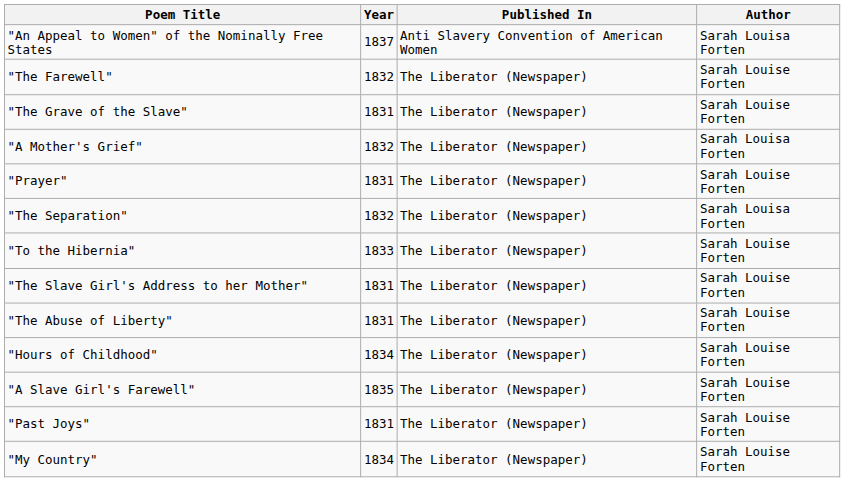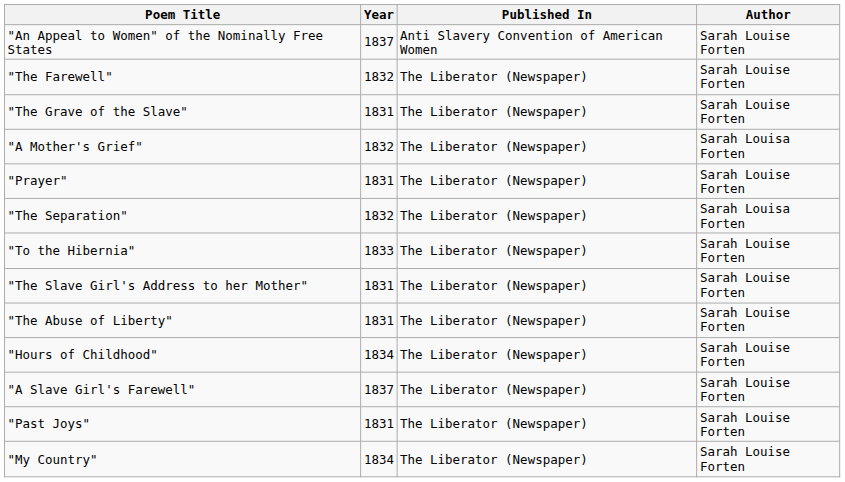"An Appeal to Women" of the Nominally Free States | Author: Sarah Louisa Forten -> Sarah Louise Forten
"A Slave Girl's Farewell" | Year: 1835 -> 1837
